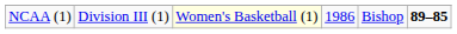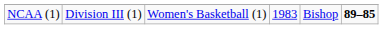NCAA (1) | column 3: lightyellow background -> no background
NCAA (1) | column 4: 1986 -> 1983
